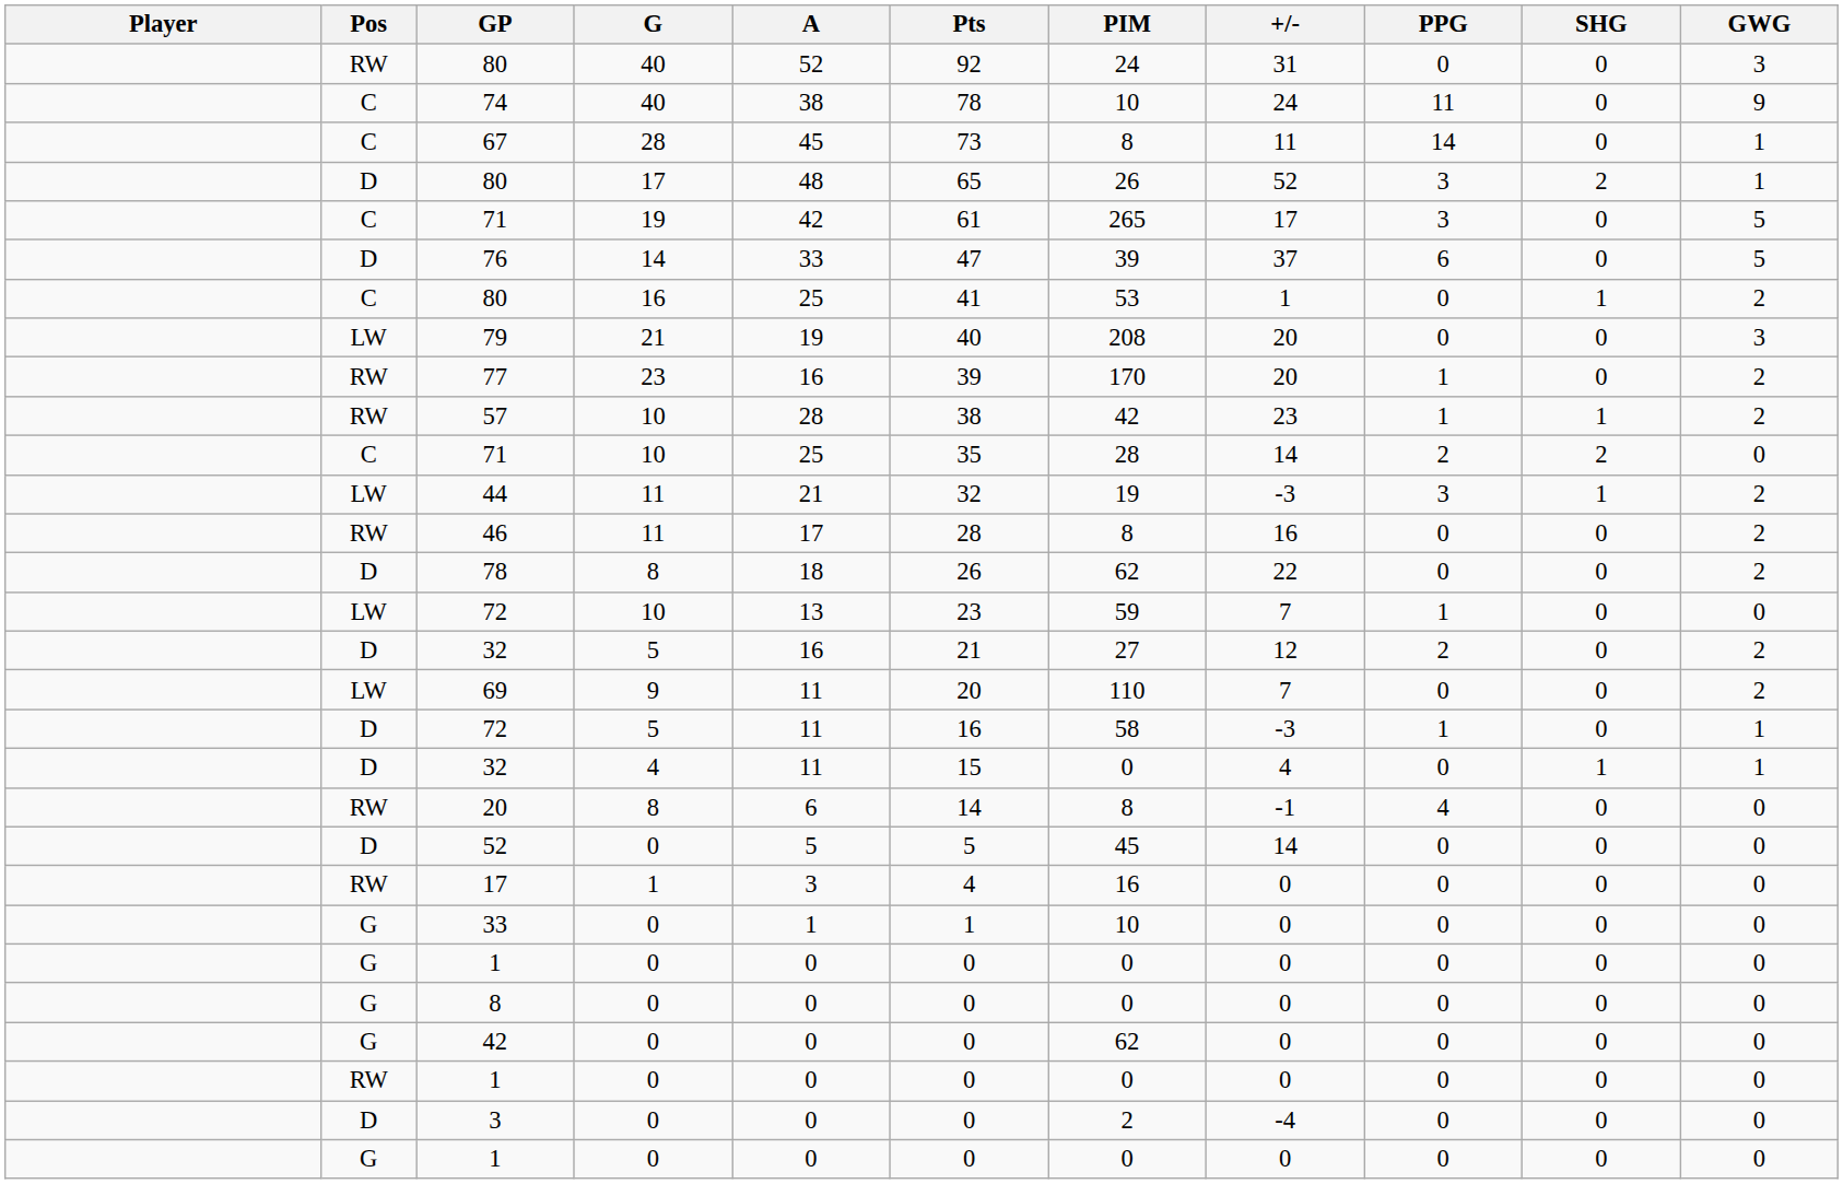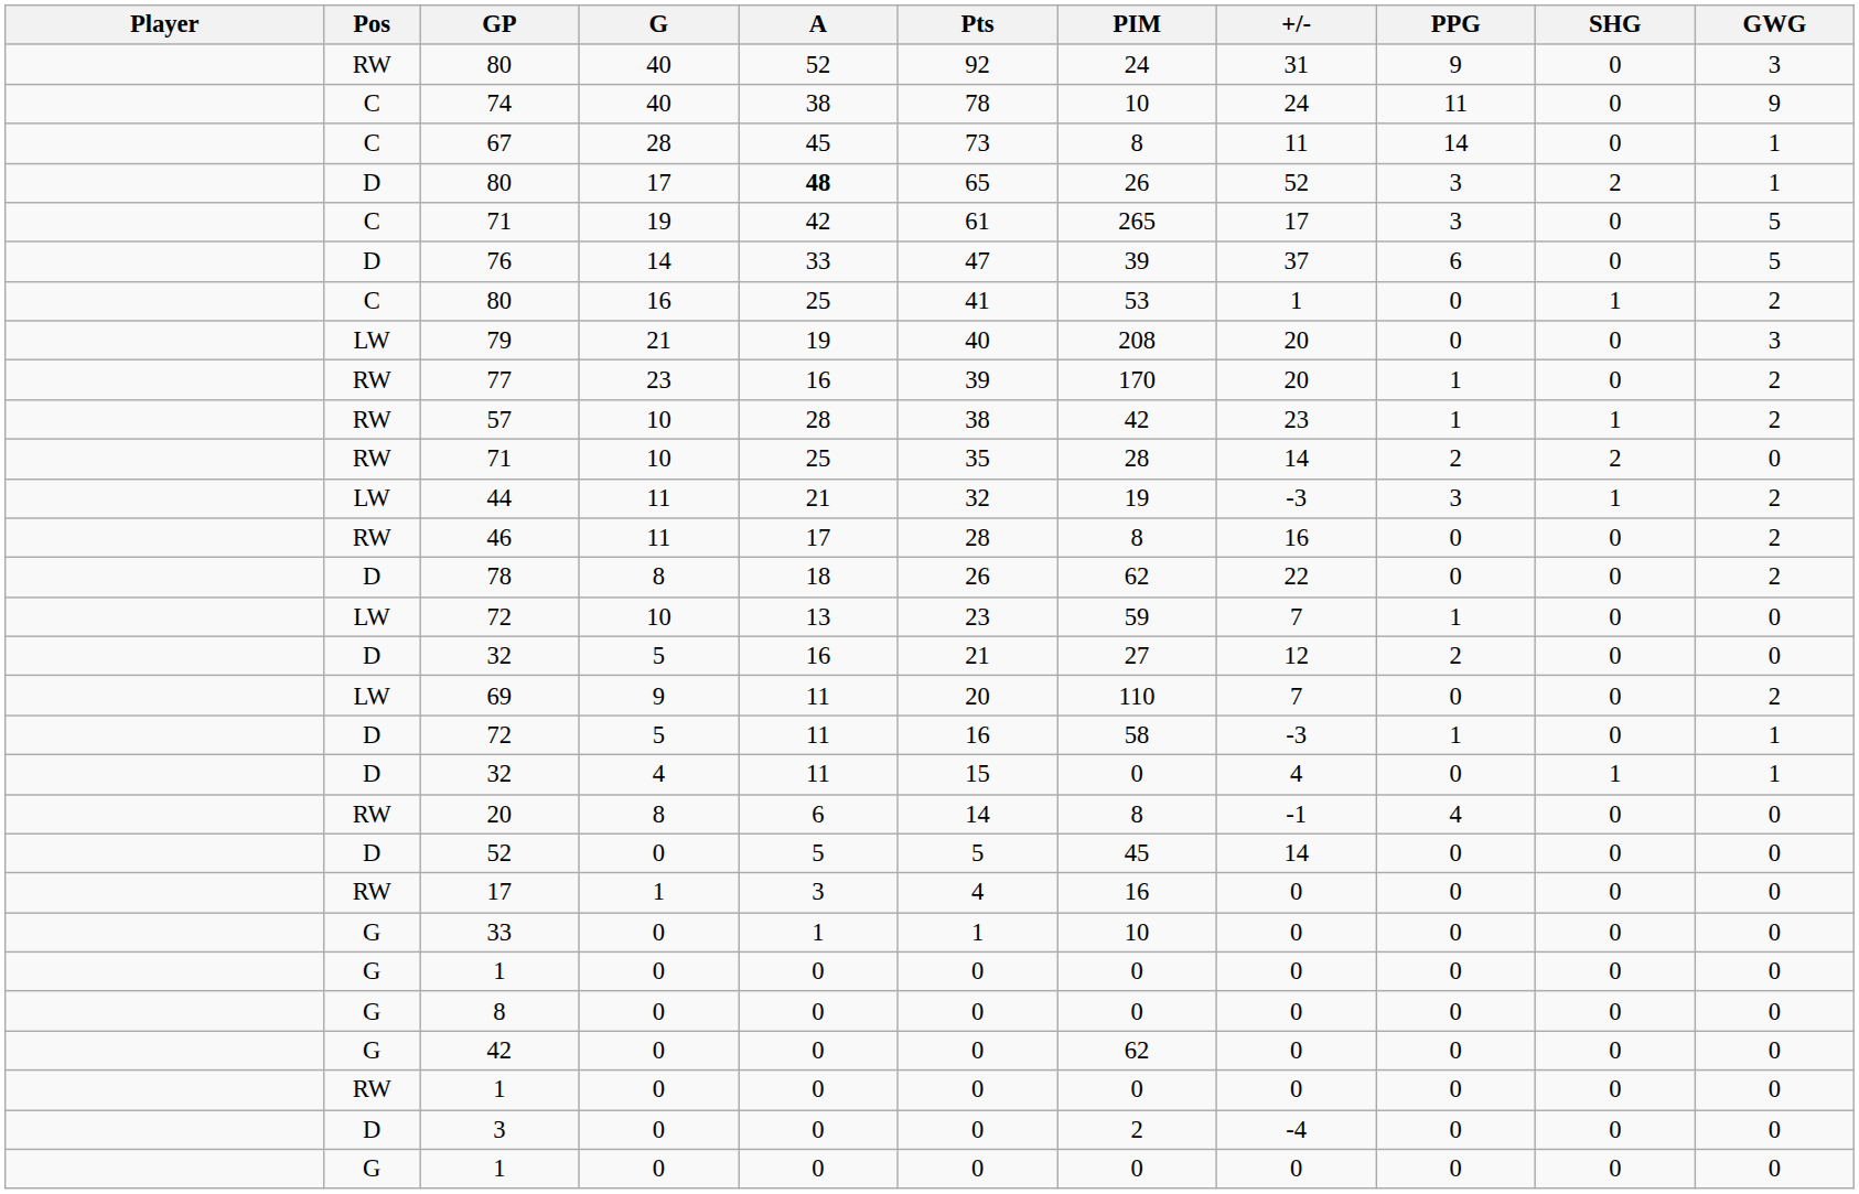80 / 40 | PPG: 0 -> 9
80 / 17 | A: normal -> bold
71 / 10 | Pos: C -> RW
32 / 5 | GWG: 2 -> 0
